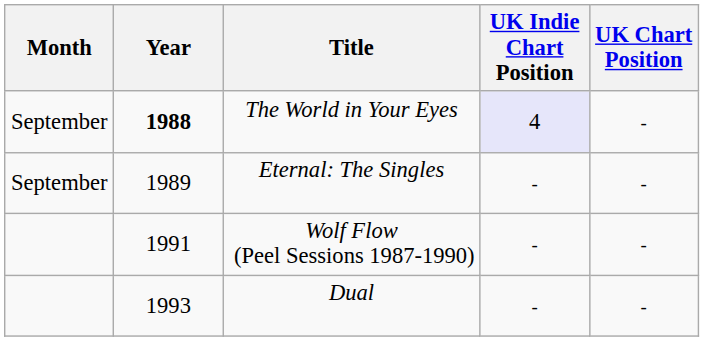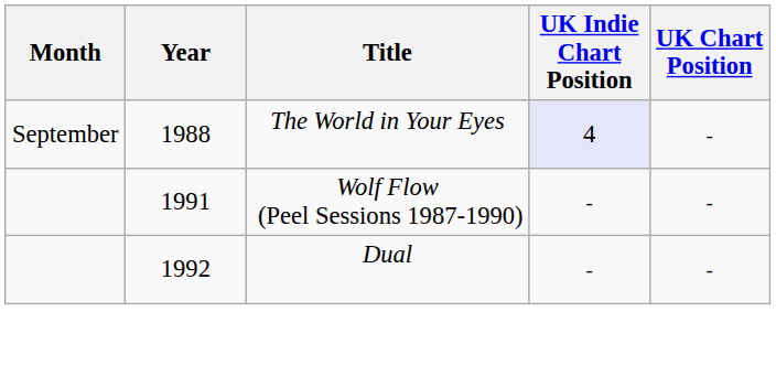The World in Your Eyes | Year: bold -> normal
- row: September | 1989 | Eternal: The Singles | - | -
Dual | Year: 1993 -> 1992
